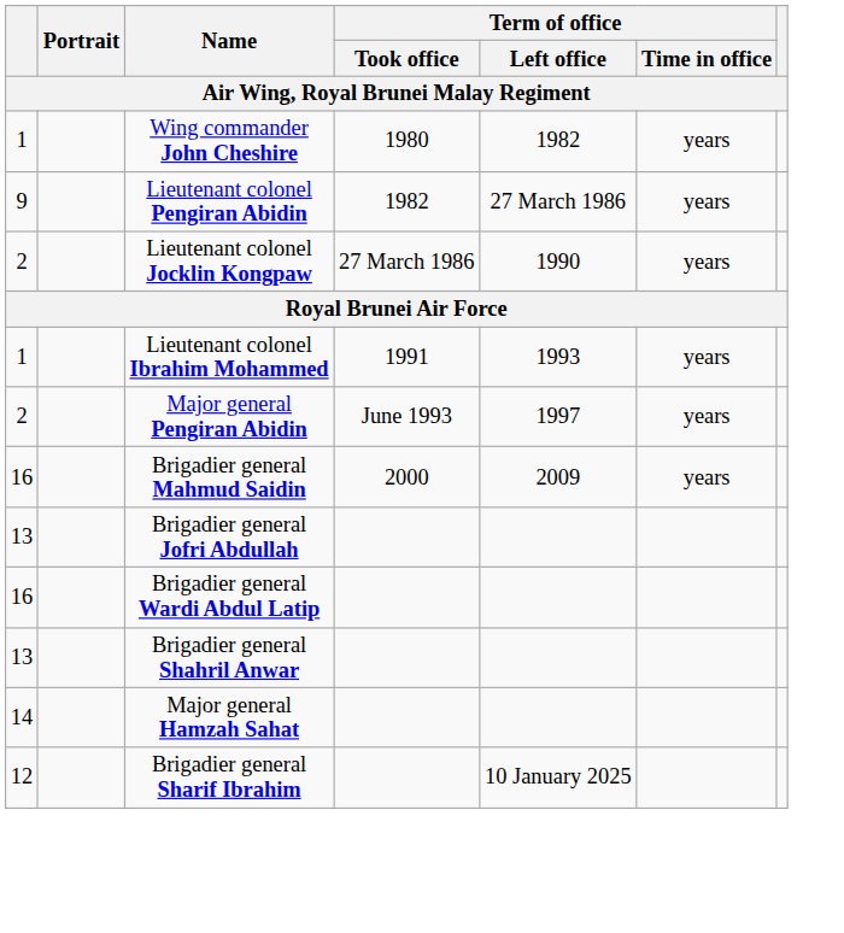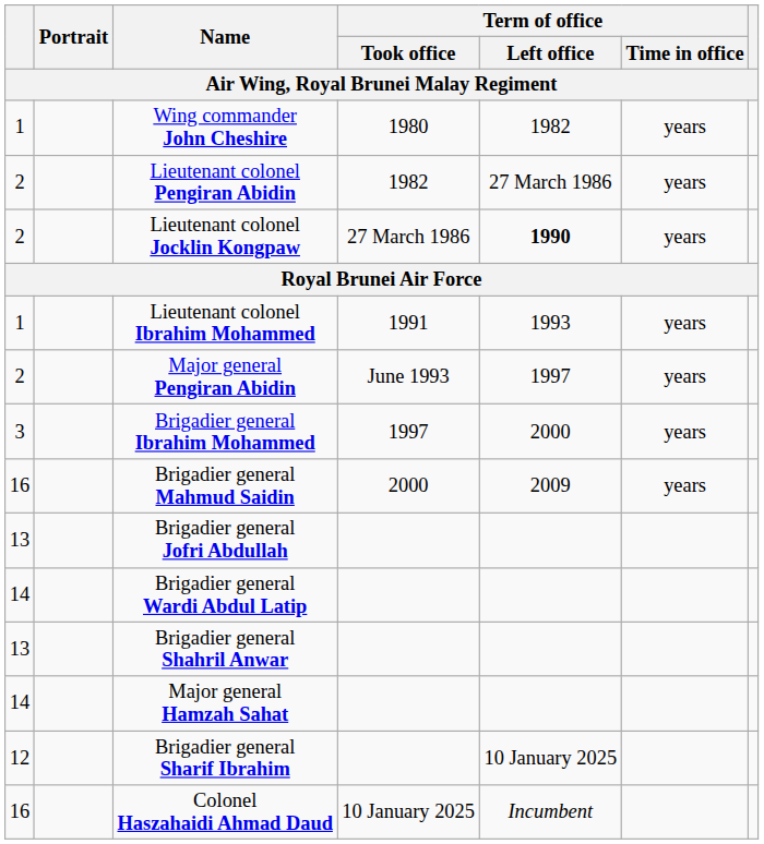Lieutenant colonel Pengiran Abidin | column 1: 9 -> 2
Lieutenant colonel Jocklin Kongpaw | Term of office / Left office: normal -> bold
+ row: 3 | Brigadier general Ibrahim Mohammed | 1997 | 2000 | years
Brigadier general Wardi Abdul Latip | column 1: 16 -> 14
+ row: 16 | Colonel Haszahaidi Ahmad Daud | 10 January 2025 | Incumbent
